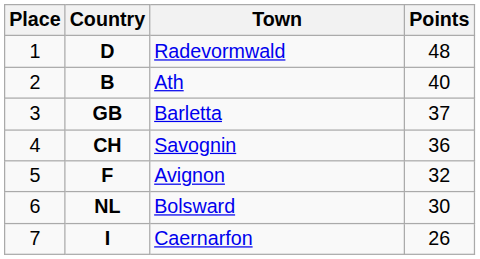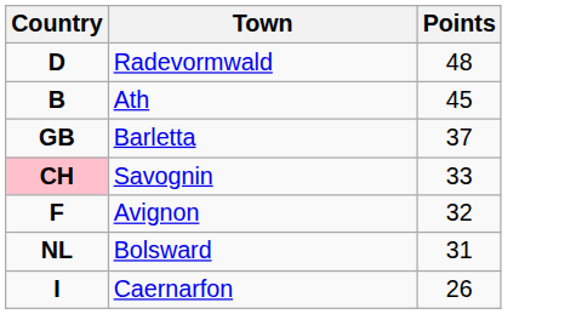- column: Place | 1 | 2 | 3 | 4 | 5 | 6 | 7
Ath | Points: 40 -> 45
Savognin | Country: no background -> pink background
Savognin | Points: 36 -> 33
Bolsward | Points: 30 -> 31
